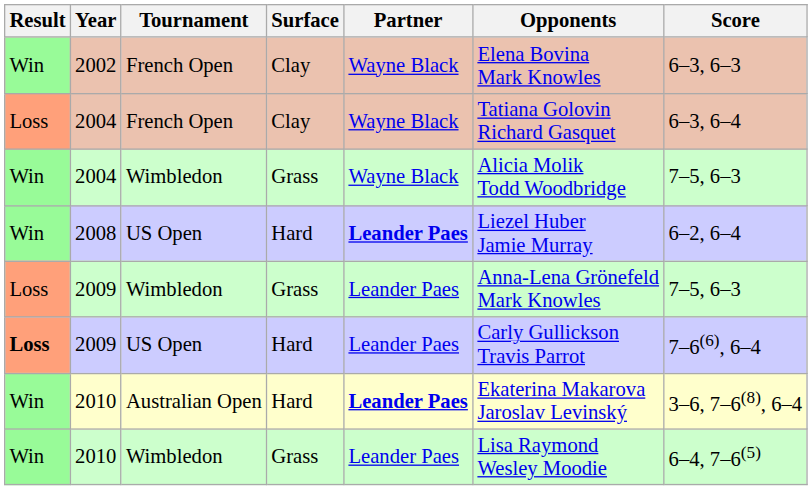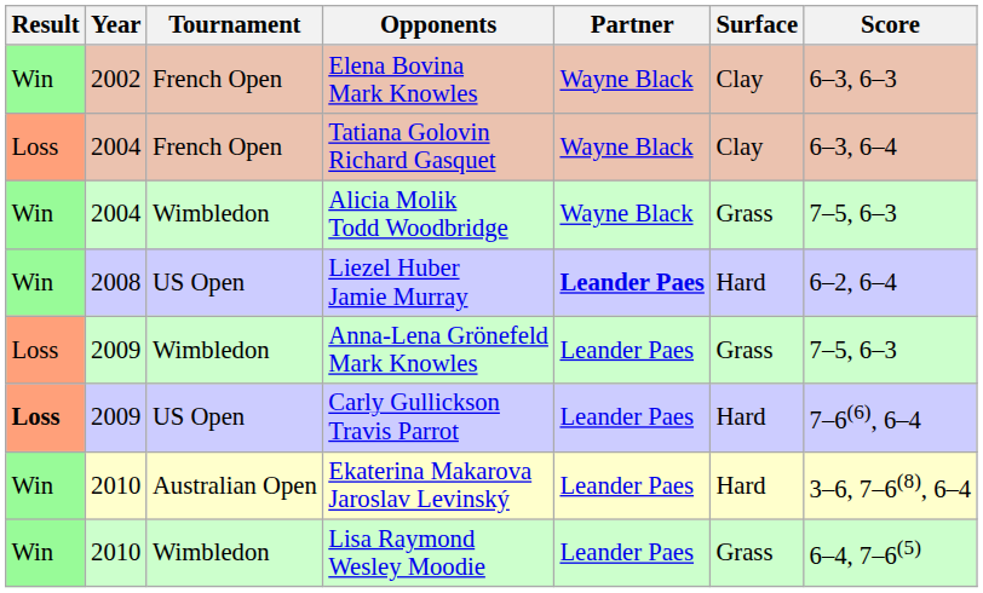columns swapped: Surface <-> Opponents
2010 / Australian Open | Partner: bold -> normal
